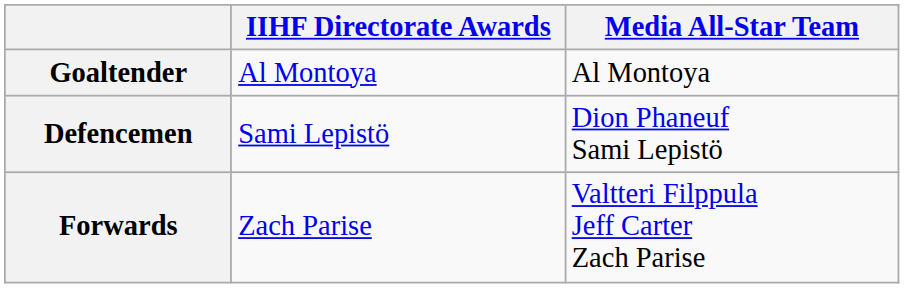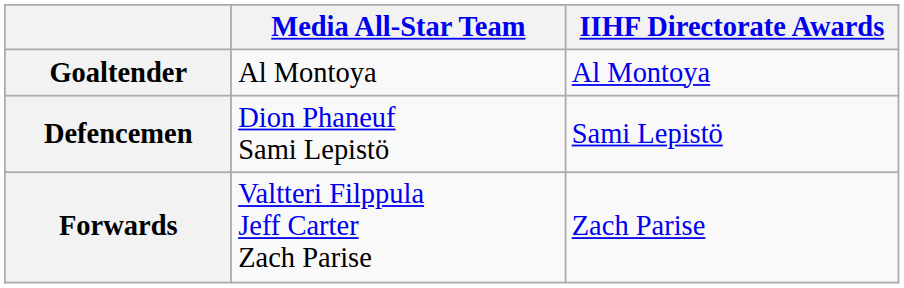columns swapped: IIHF Directorate Awards <-> Media All-Star Team
